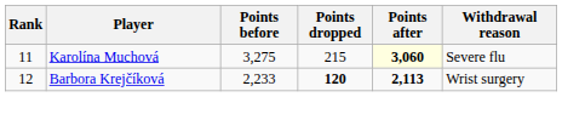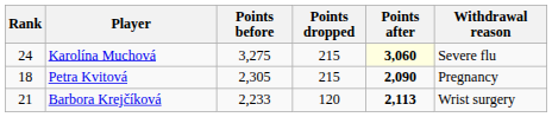Karolína Muchová | Rank: 11 -> 24
+ row: 18 | Petra Kvitová | 2,305 | 215 | 2,090 | Pregnancy
Barbora Krejčíková | Rank: 12 -> 21
Barbora Krejčíková | Points dropped: bold -> normal
